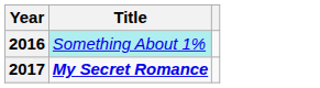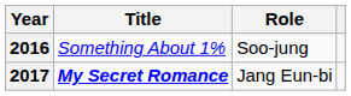+ column: Role | Soo-jung | Jang Eun-bi
2016 | Title: paleturquoise background -> no background
